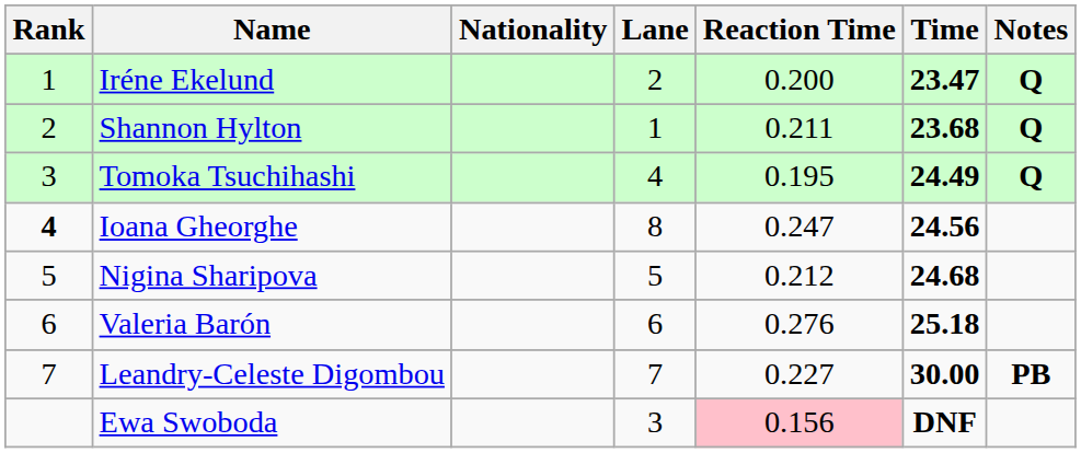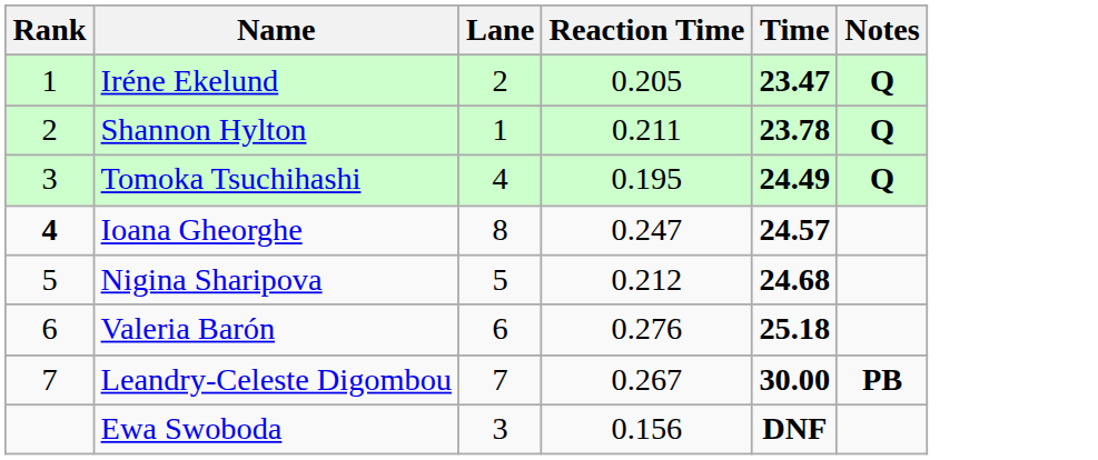- column: Nationality
Iréne Ekelund | Reaction Time: 0.200 -> 0.205
Shannon Hylton | Time: 23.68 -> 23.78
Ioana Gheorghe | Time: 24.56 -> 24.57
Leandry-Celeste Digombou | Reaction Time: 0.227 -> 0.267
Ewa Swoboda | Reaction Time: pink background -> no background
